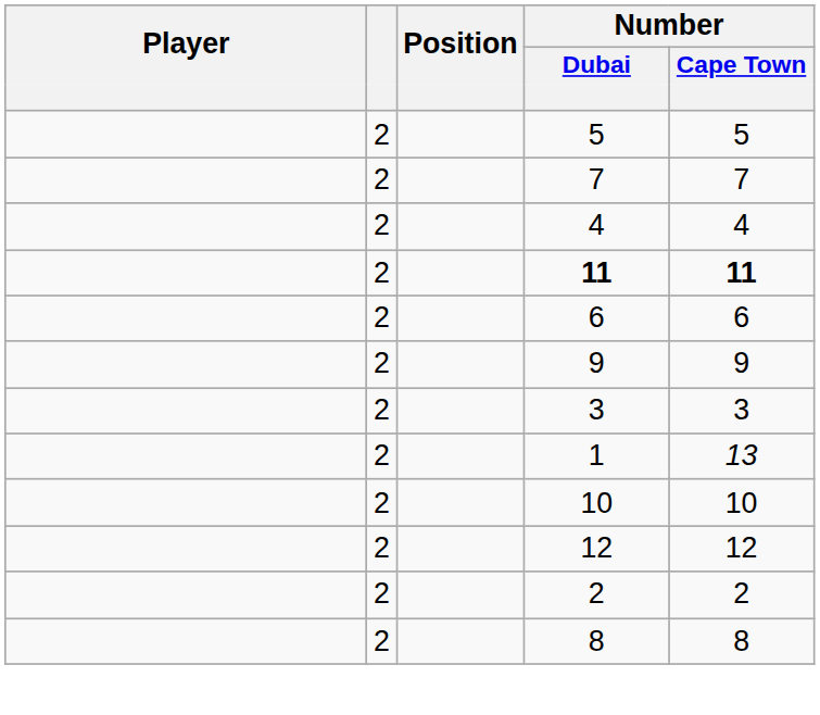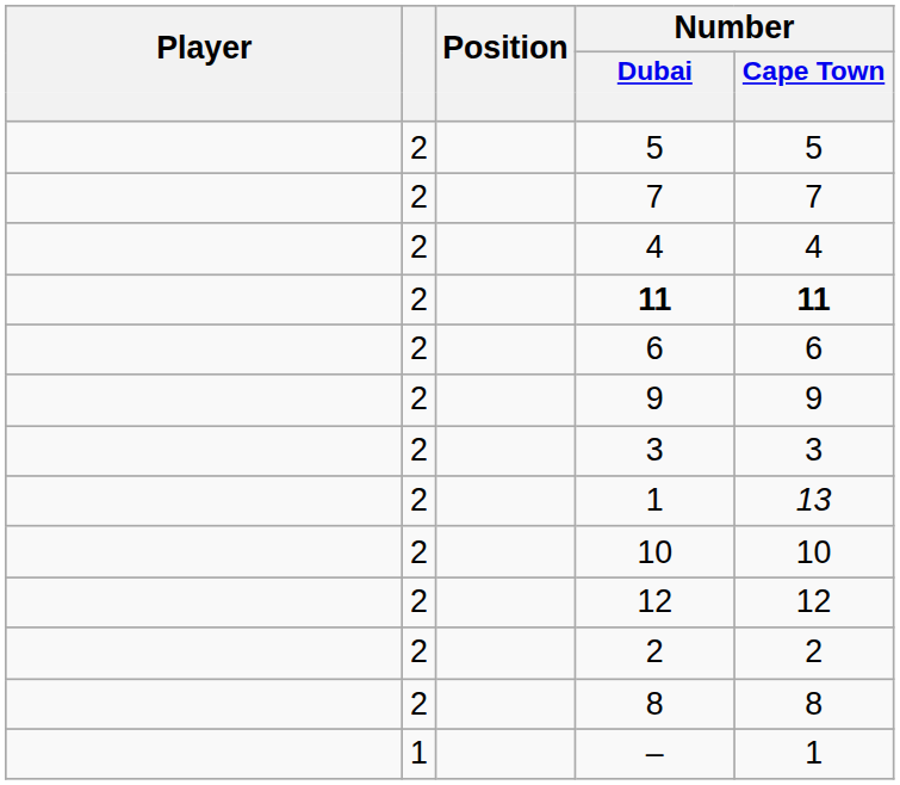+ row: 1 | – | 1
